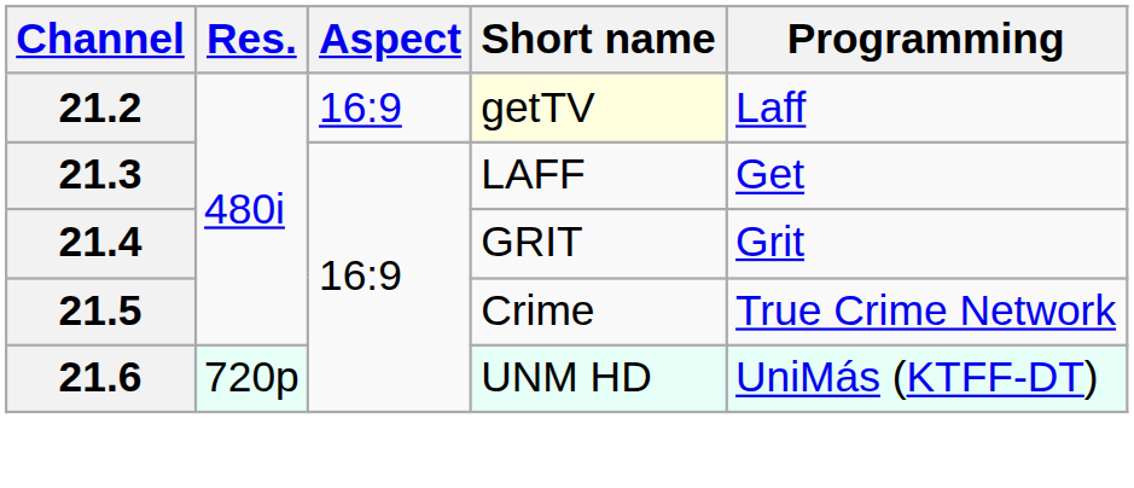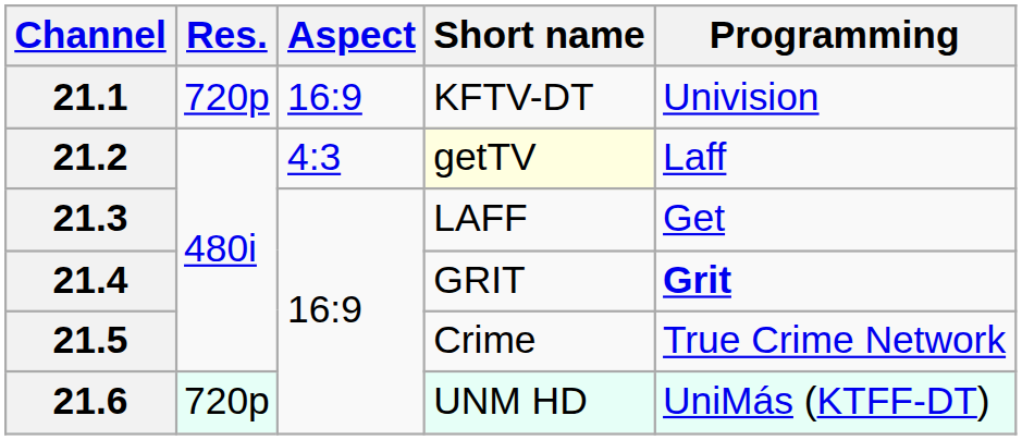+ row: 21.1 | 720p | 16:9 | KFTV-DT | Univision
21.2 | Aspect: 16:9 -> 4:3
21.4 | Programming: normal -> bold
